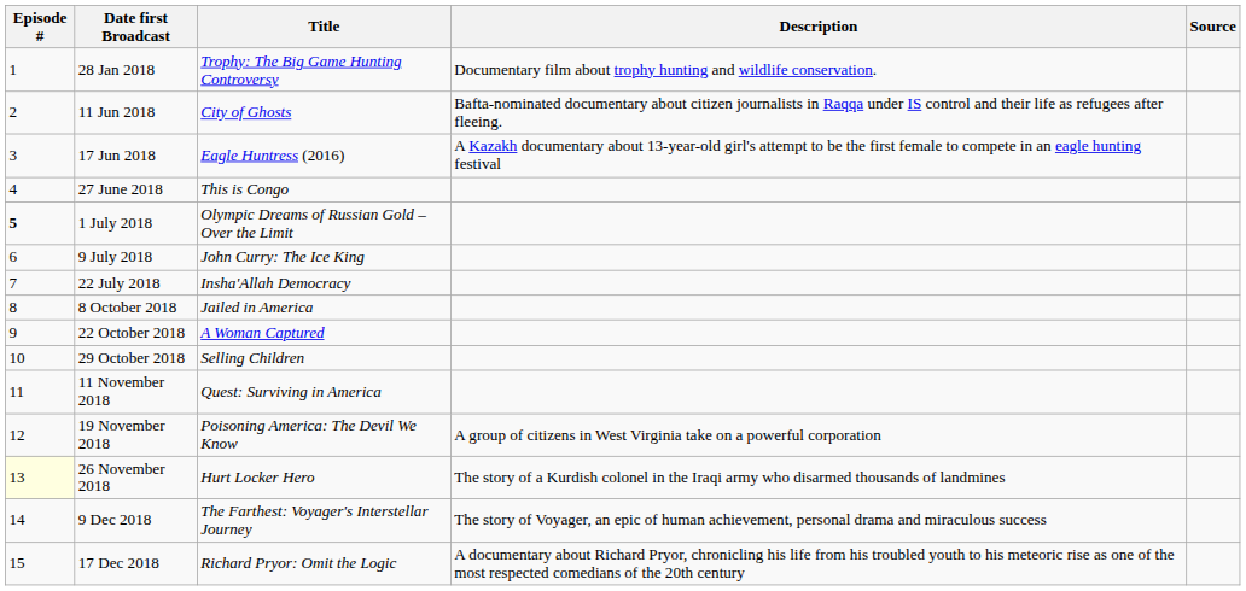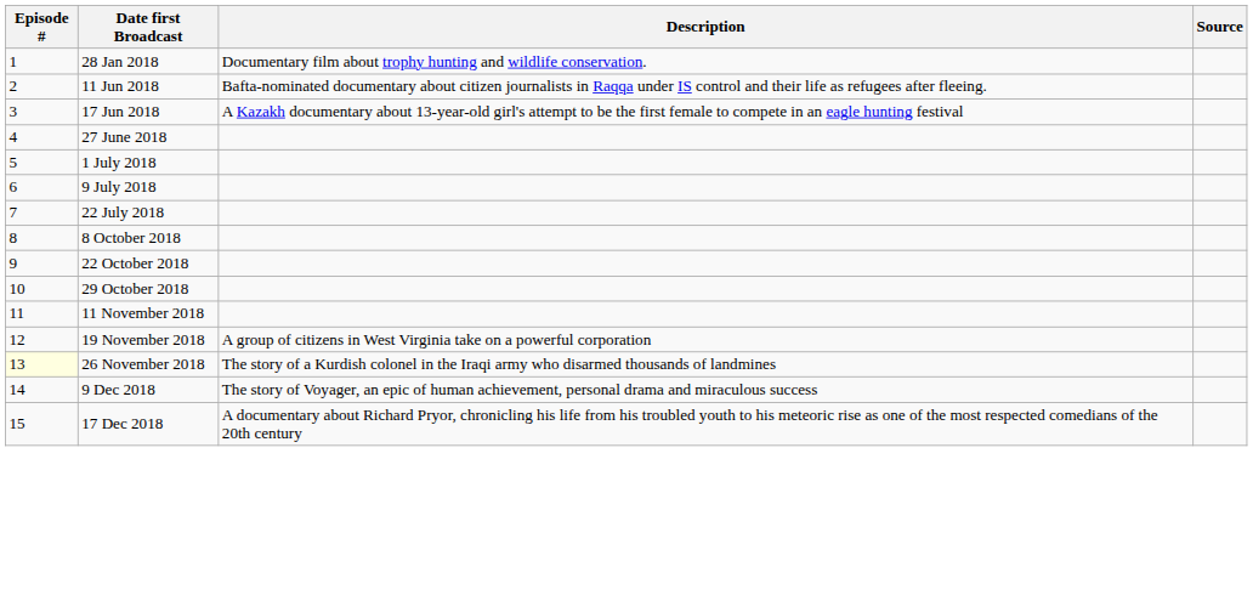- column: Title | Trophy: The Big Game Hunting Controversy | City of Ghosts | Eagle Huntress (2016) | This is Congo | Olympic Dreams of Russian Gold – Over the Limit | John Curry: The Ice King | Insha'Allah Democracy | Jailed in America | A Woman Captured | Selling Children | Quest: Surviving in America | Poisoning America: The Devil We Know | Hurt Locker Hero | The Farthest: Voyager's Interstellar Journey | Richard Pryor: Omit the Logic
1 July 2018 | Episode #: bold -> normal
